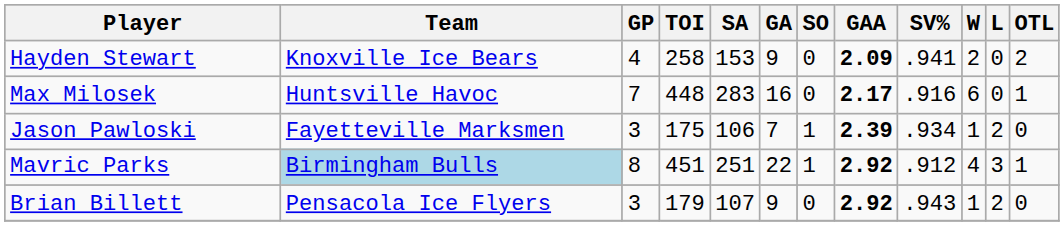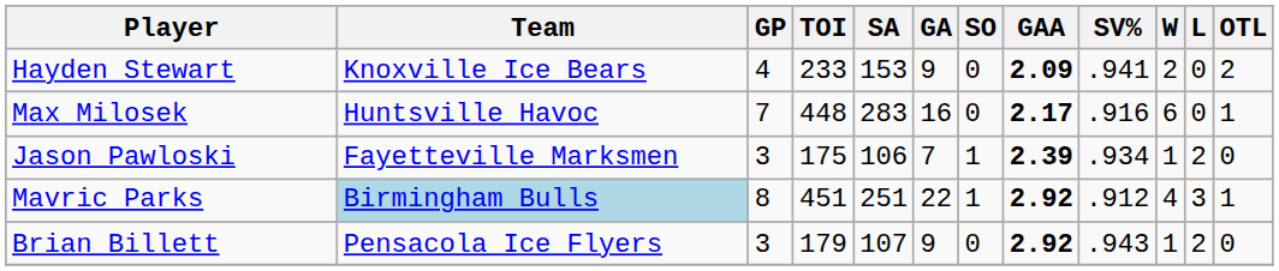Hayden Stewart | TOI: 258 -> 233
